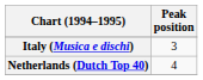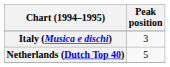Netherlands (Dutch Top 40) | Peak position: 4 -> 5
